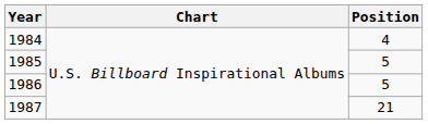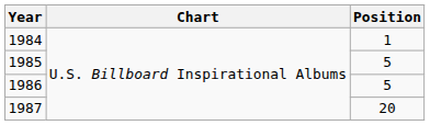1984 | Position: 4 -> 1
1987 | Position: 21 -> 20
